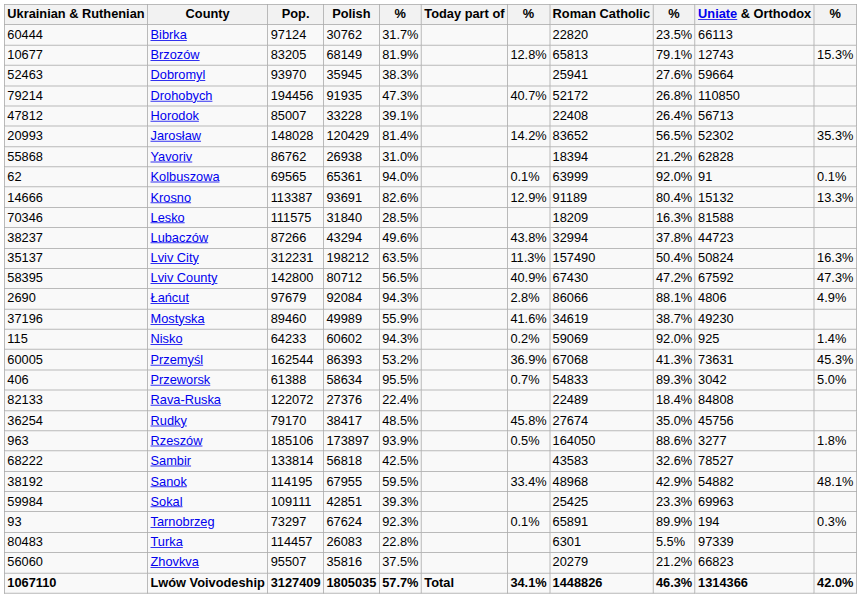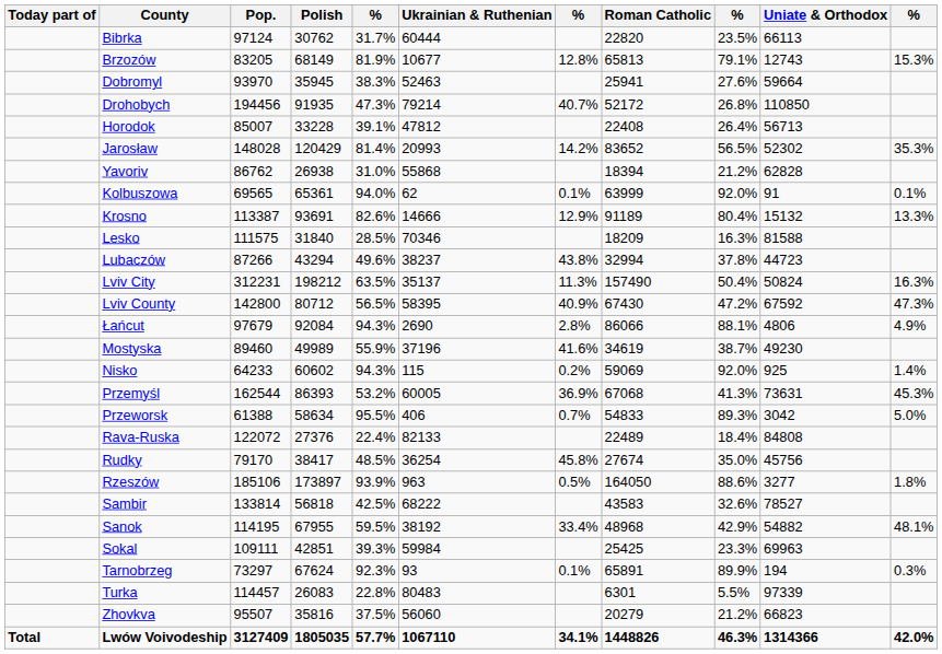columns swapped: Today part of <-> Ukrainian & Ruthenian
